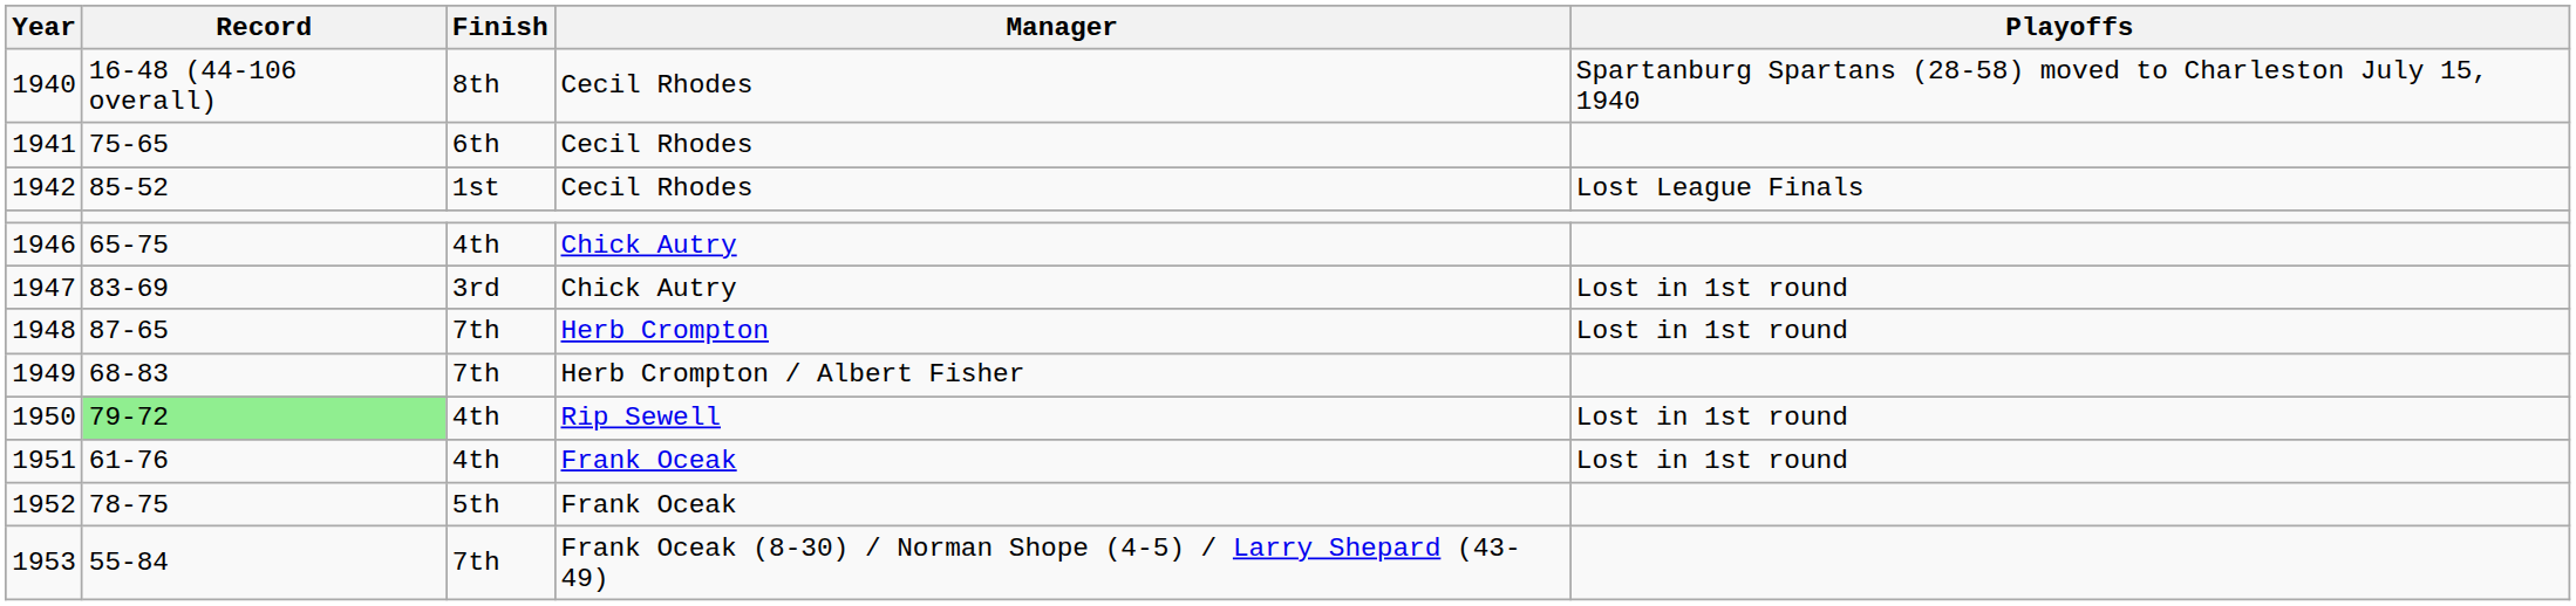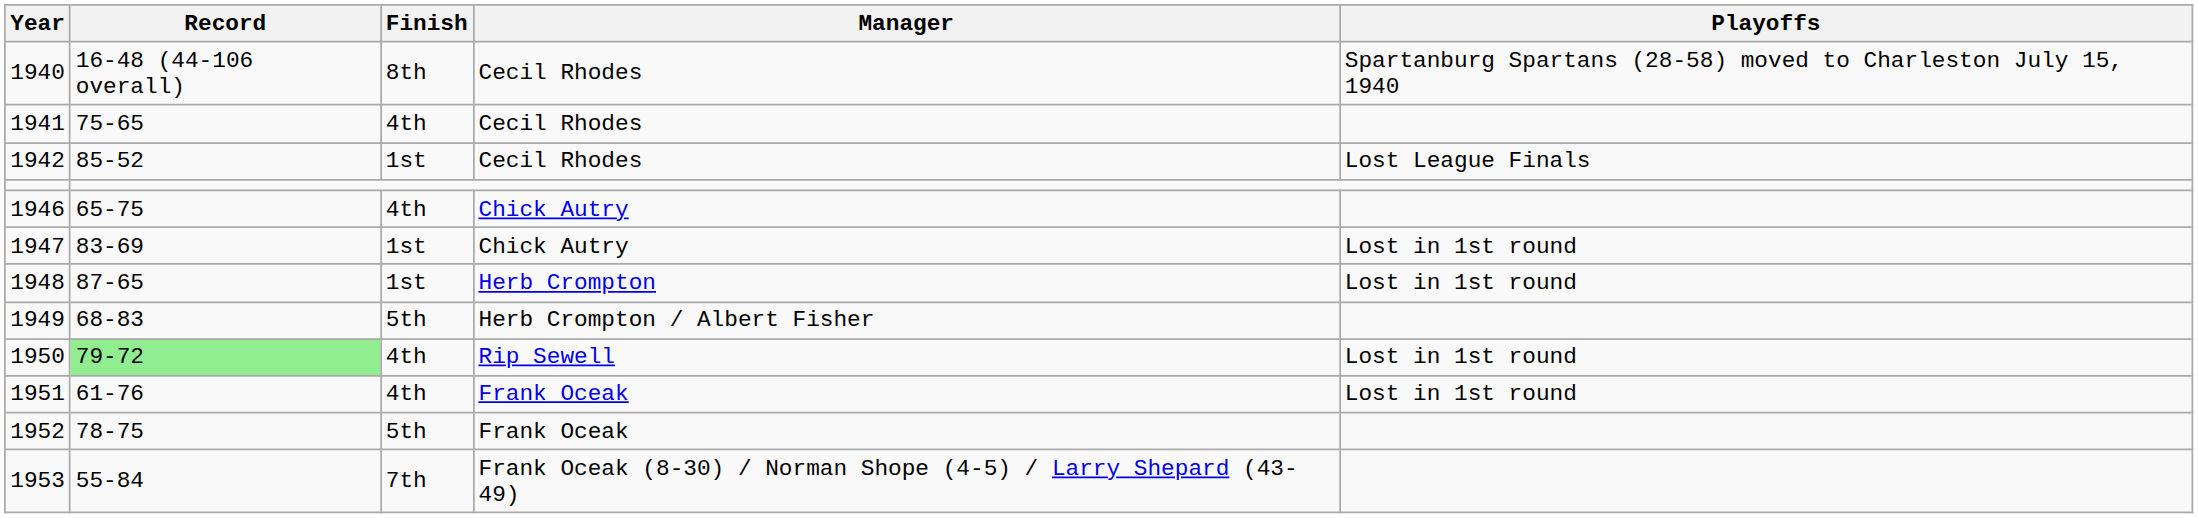1941 | Finish: 6th -> 4th
1947 | Finish: 3rd -> 1st
1948 | Finish: 7th -> 1st
1949 | Finish: 7th -> 5th
